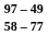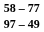rows swapped: 97 – 49 <-> 58 – 77
